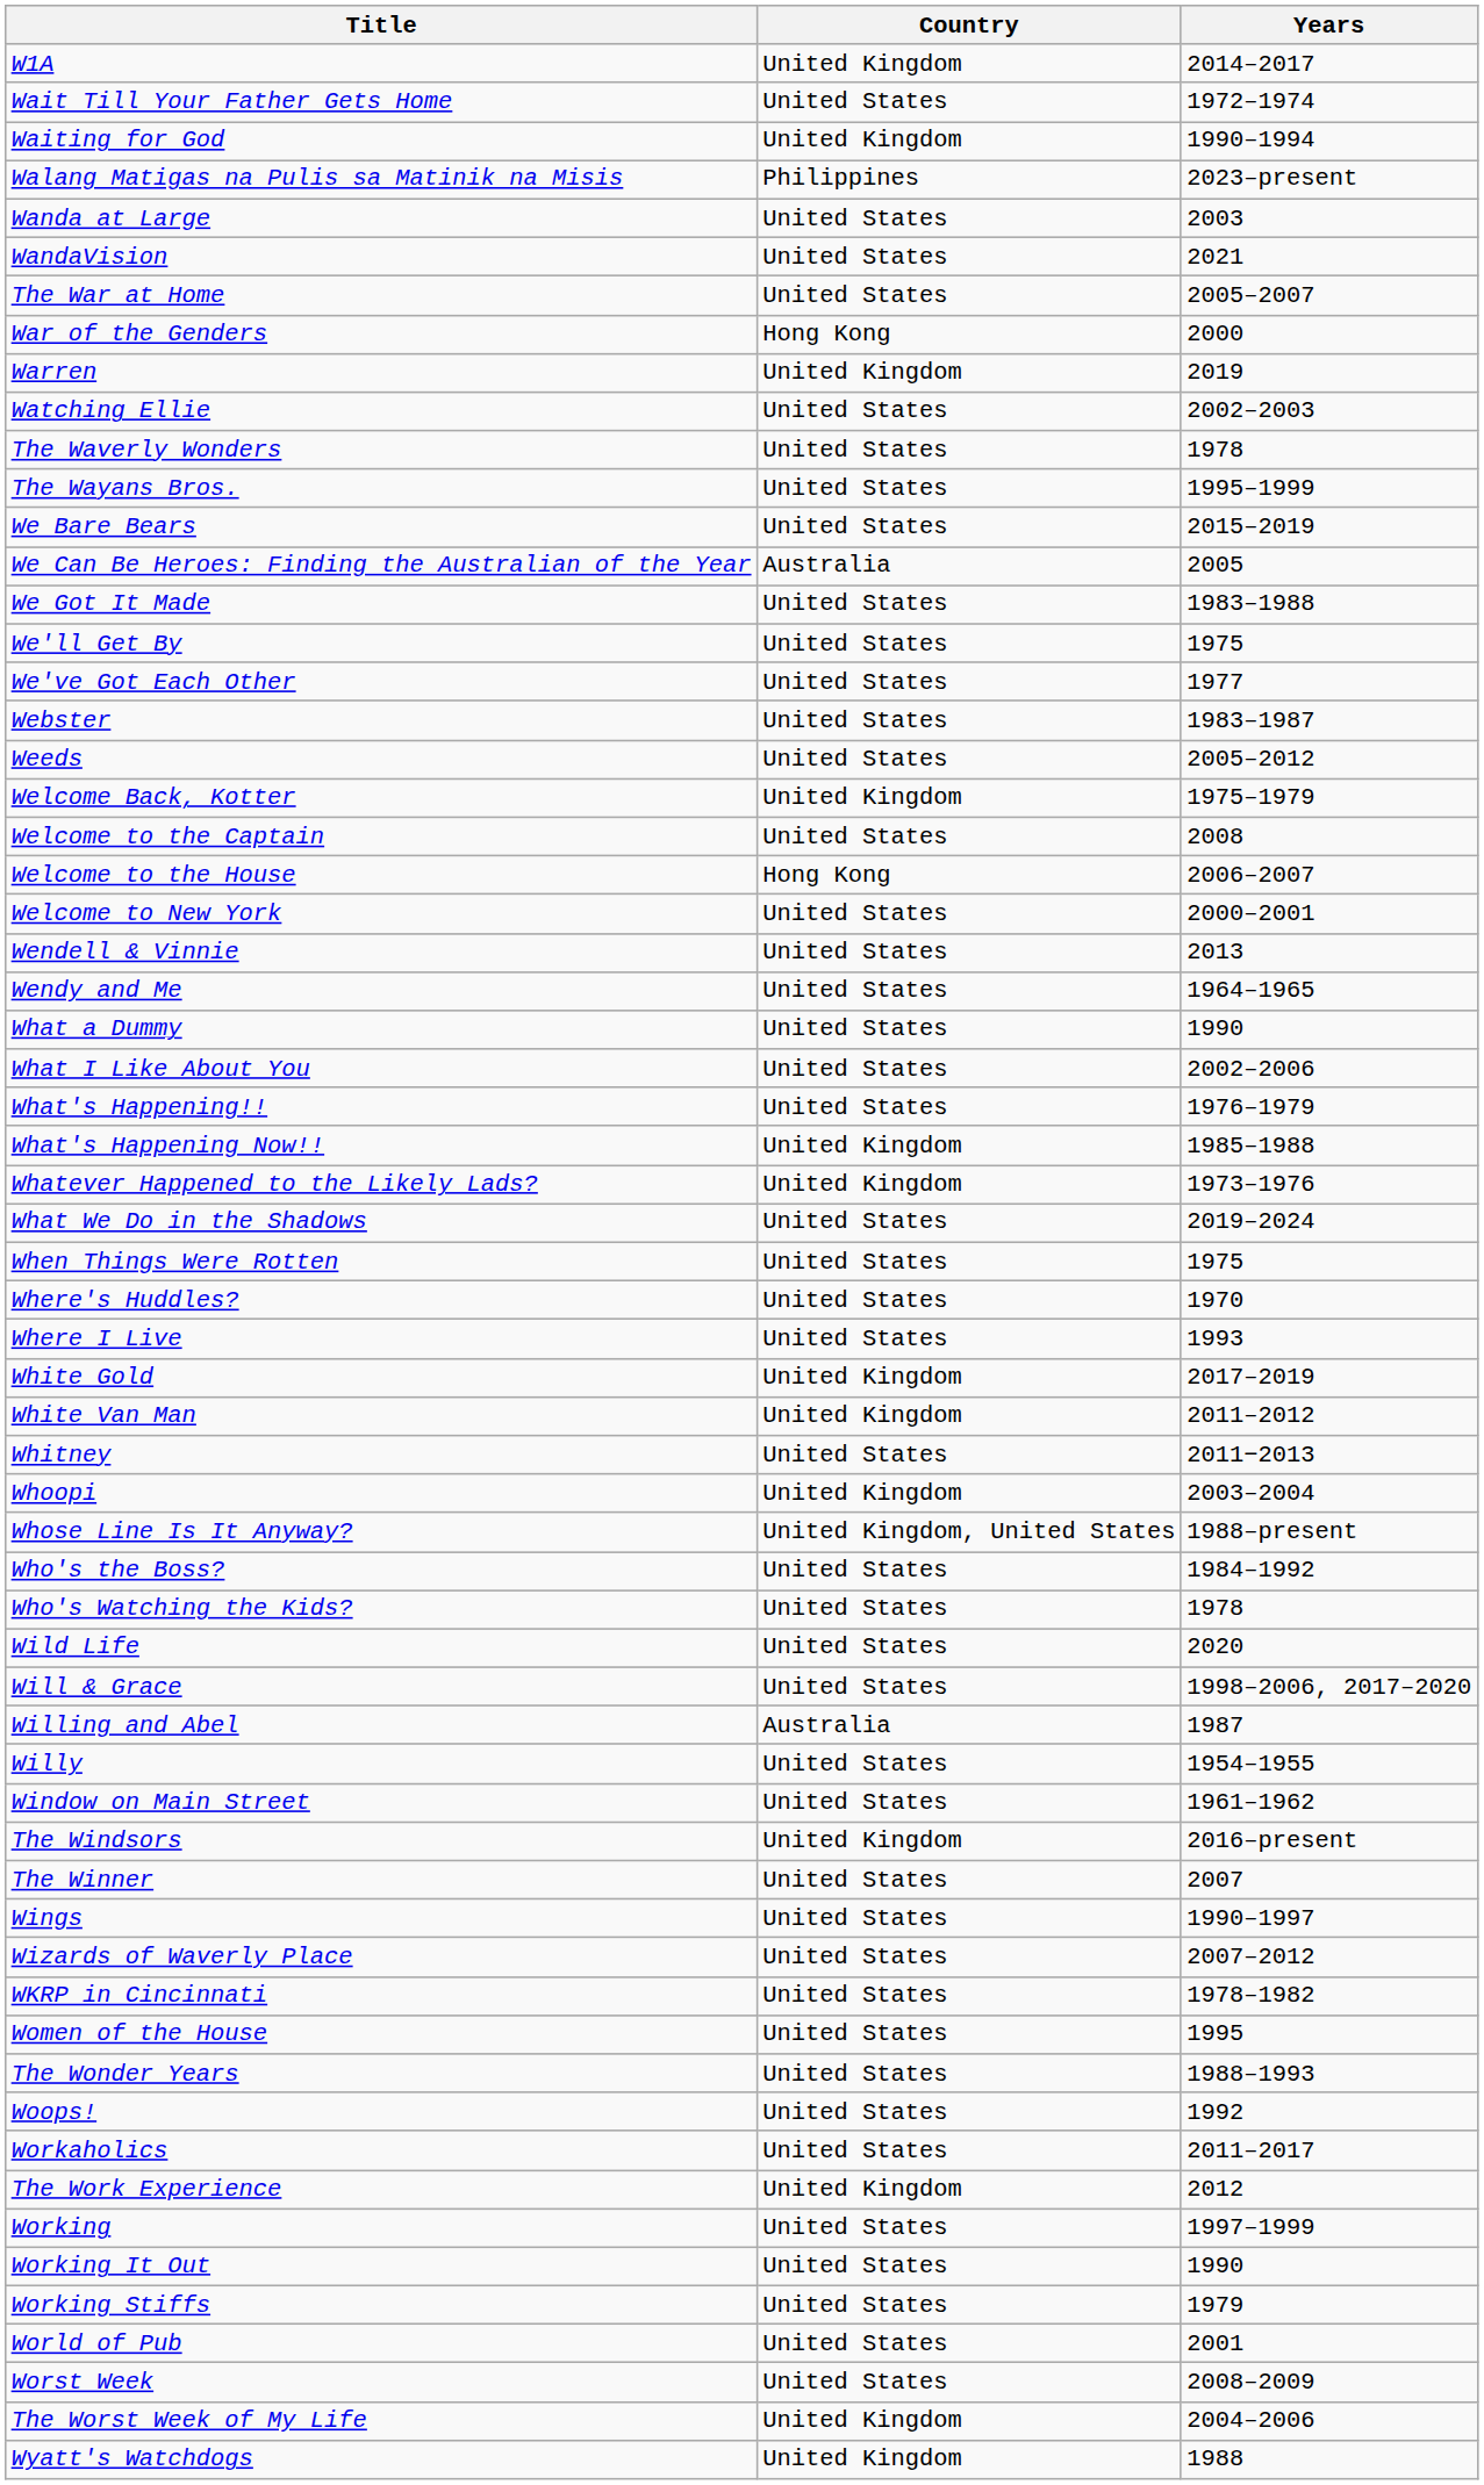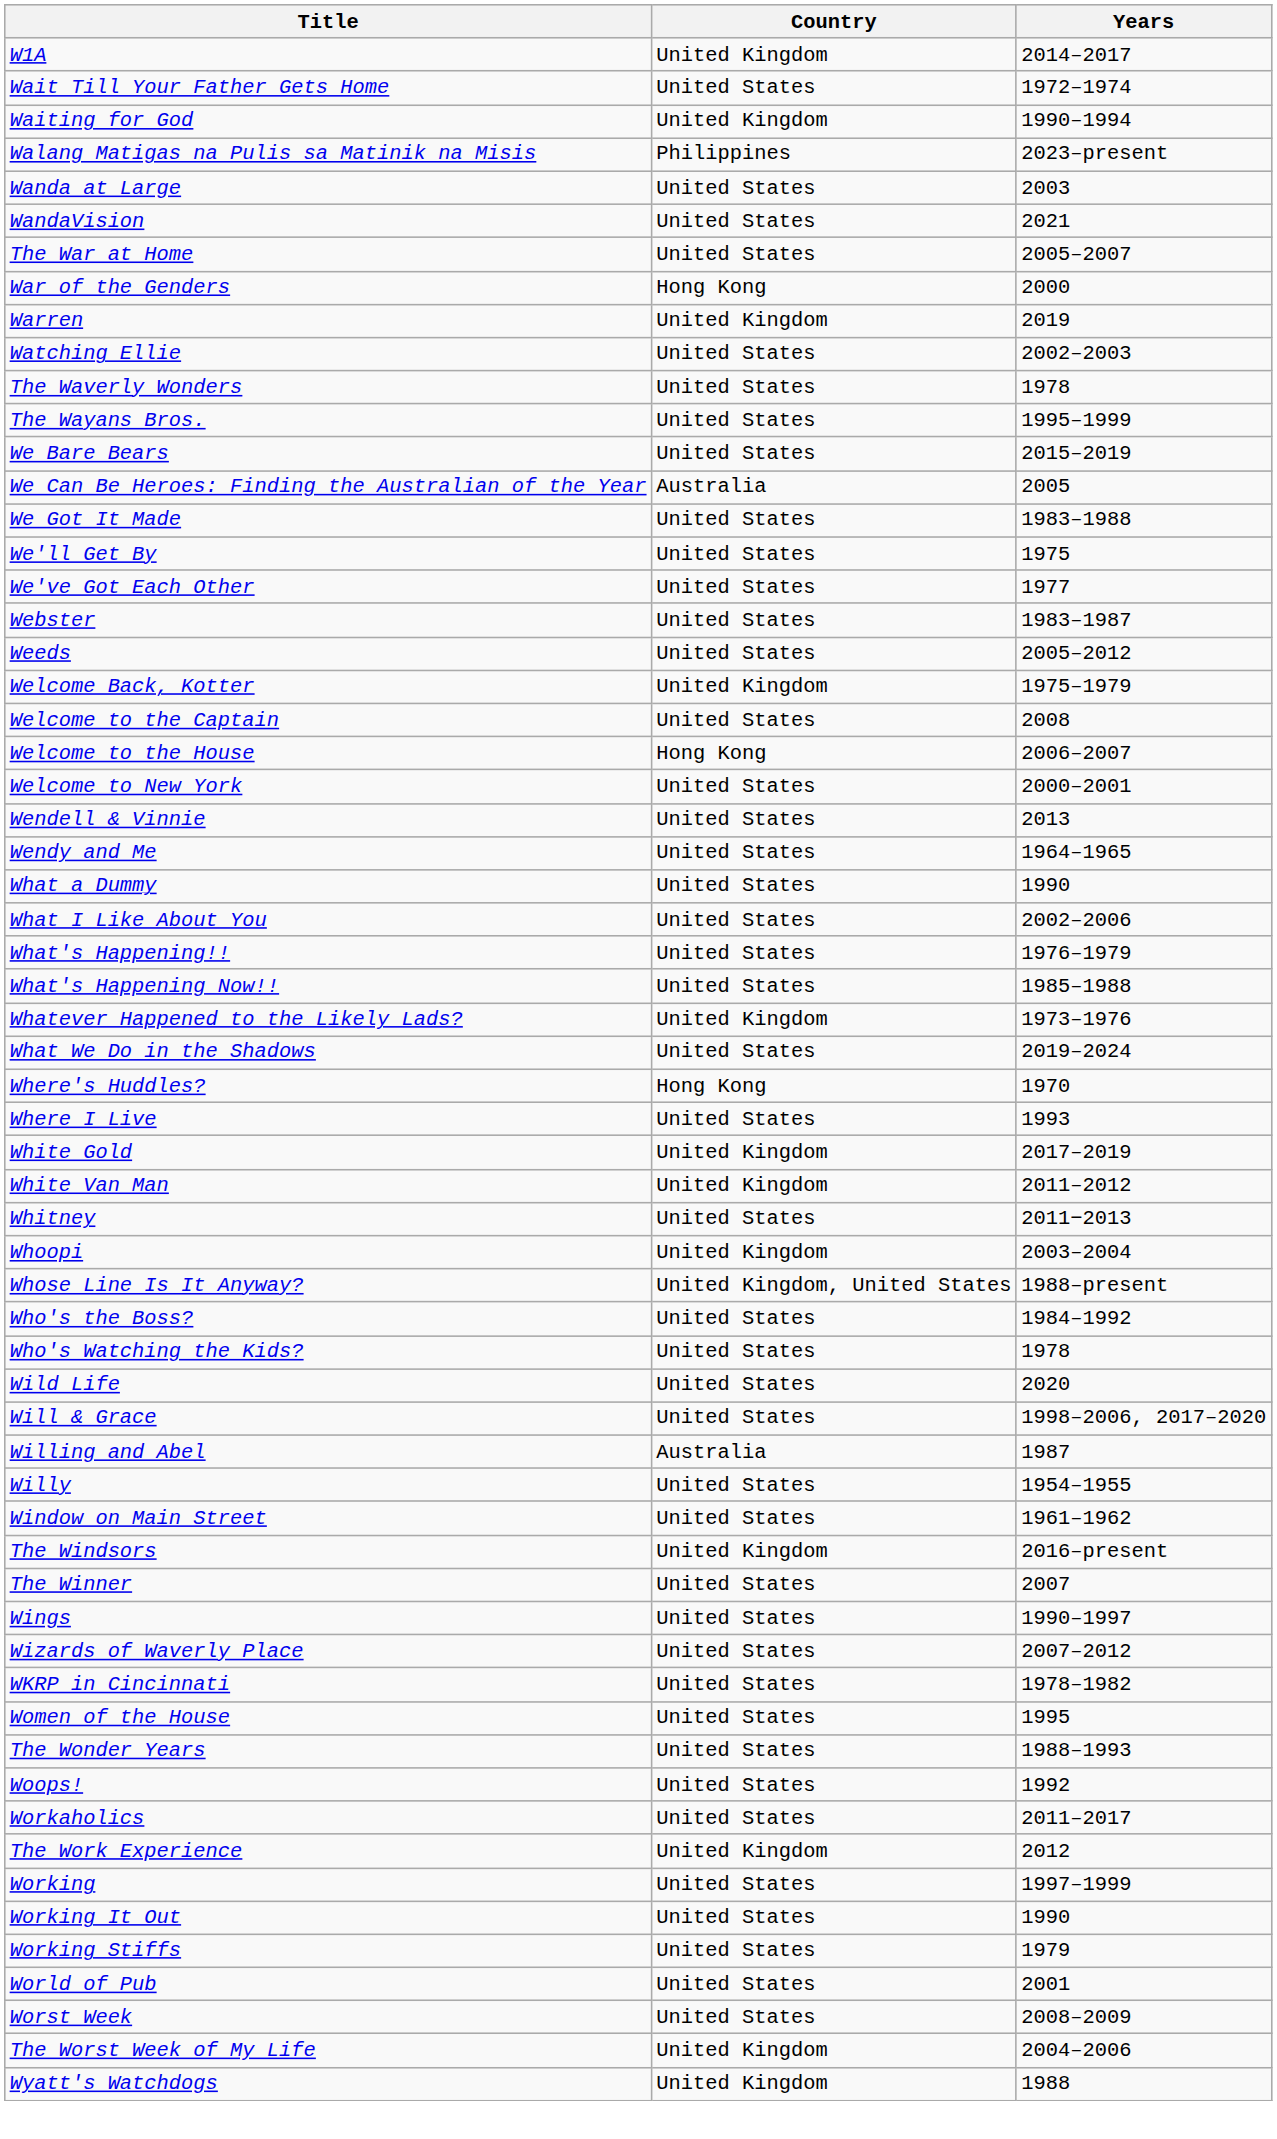What's Happening Now!! | Country: United Kingdom -> United States
- row: When Things Were Rotten | United States | 1975
Where's Huddles? | Country: United States -> Hong Kong
